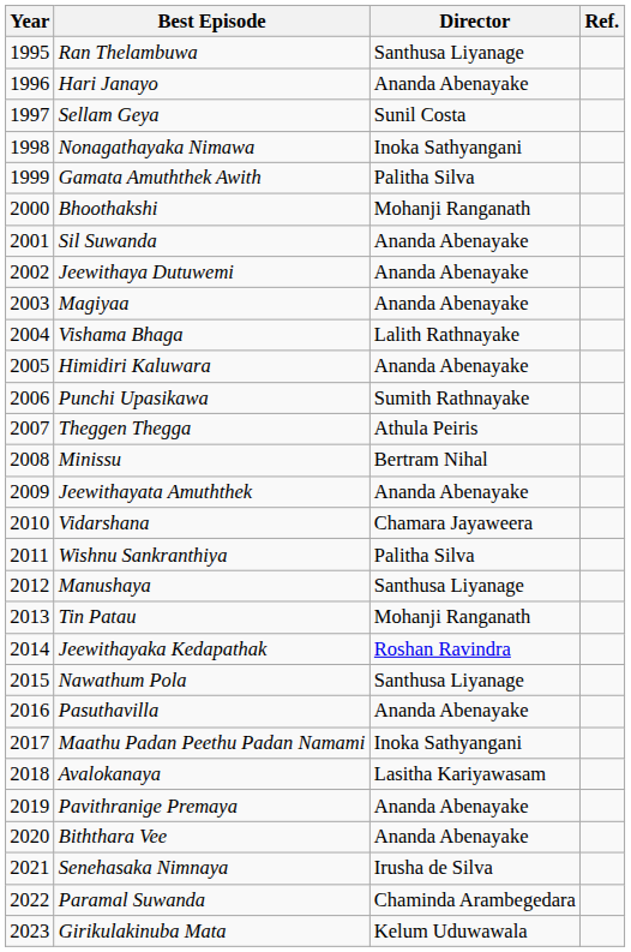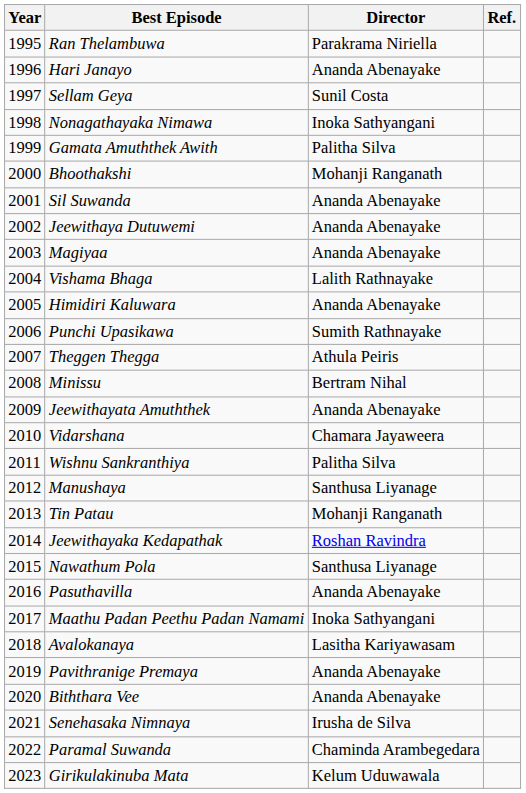Ran Thelambuwa | Director: Santhusa Liyanage -> Parakrama Niriella
